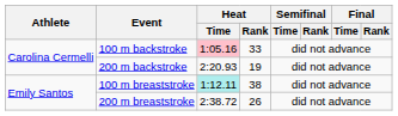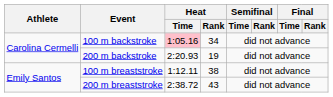100 m backstroke | Heat / Rank: 33 -> 34
100 m breaststroke | Heat / Time: paleturquoise background -> no background
200 m breaststroke | Heat / Rank: 26 -> 43
